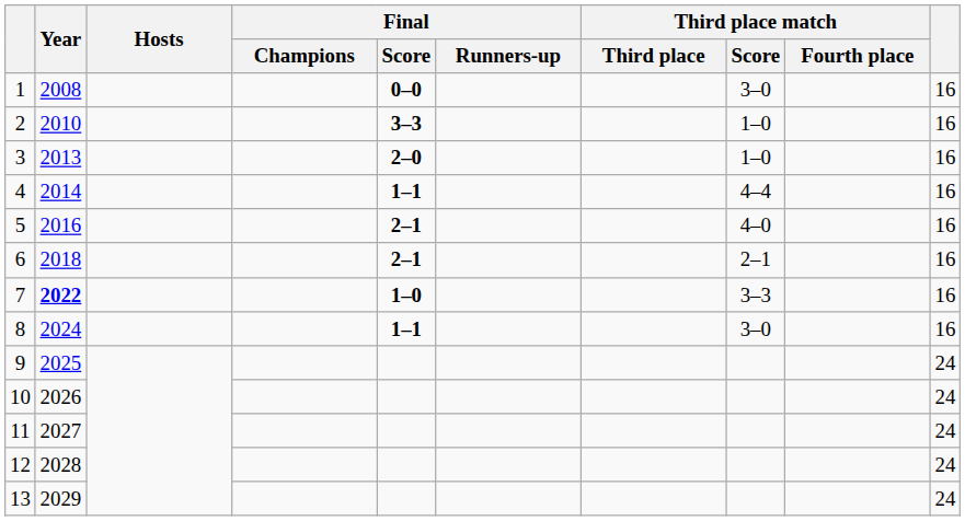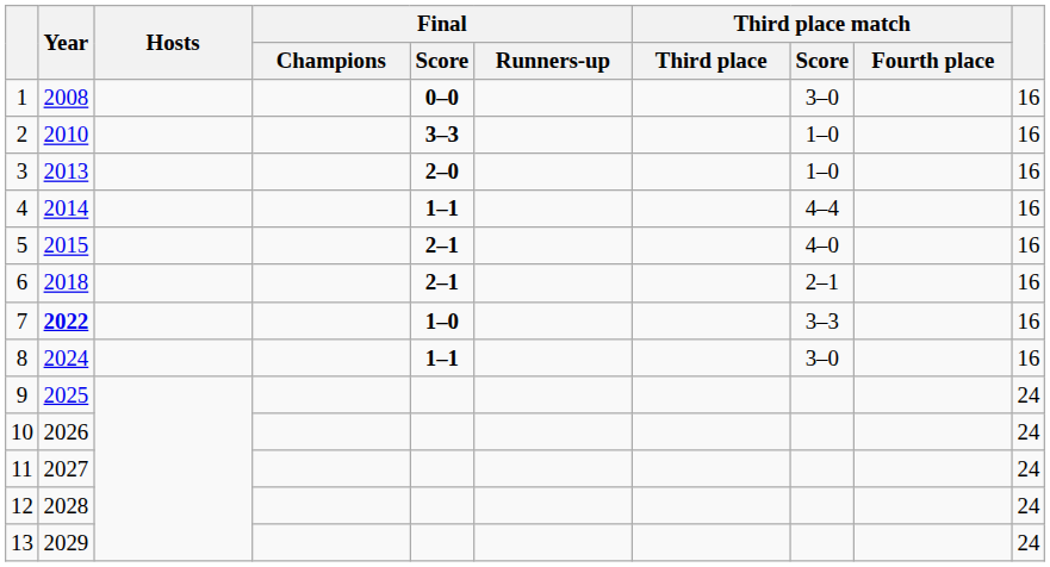5 | Year: 2016 -> 2015
